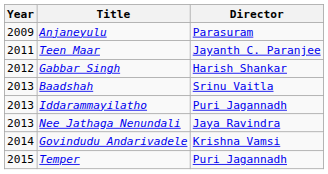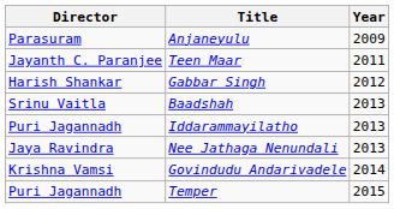columns swapped: Year <-> Director
